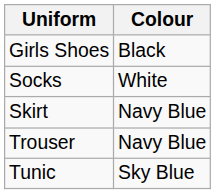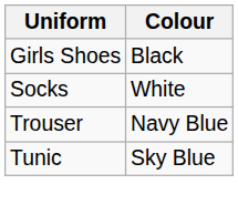- row: Skirt | Navy Blue
